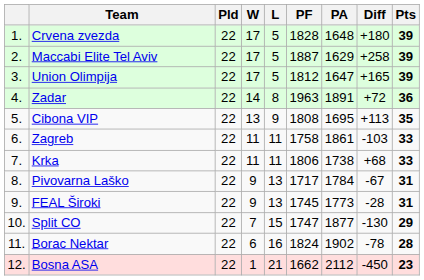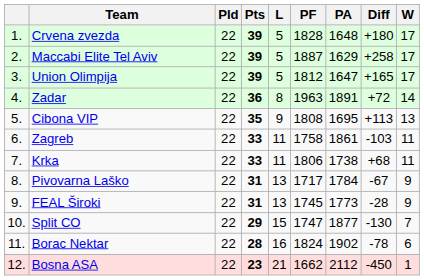columns swapped: W <-> Pts
